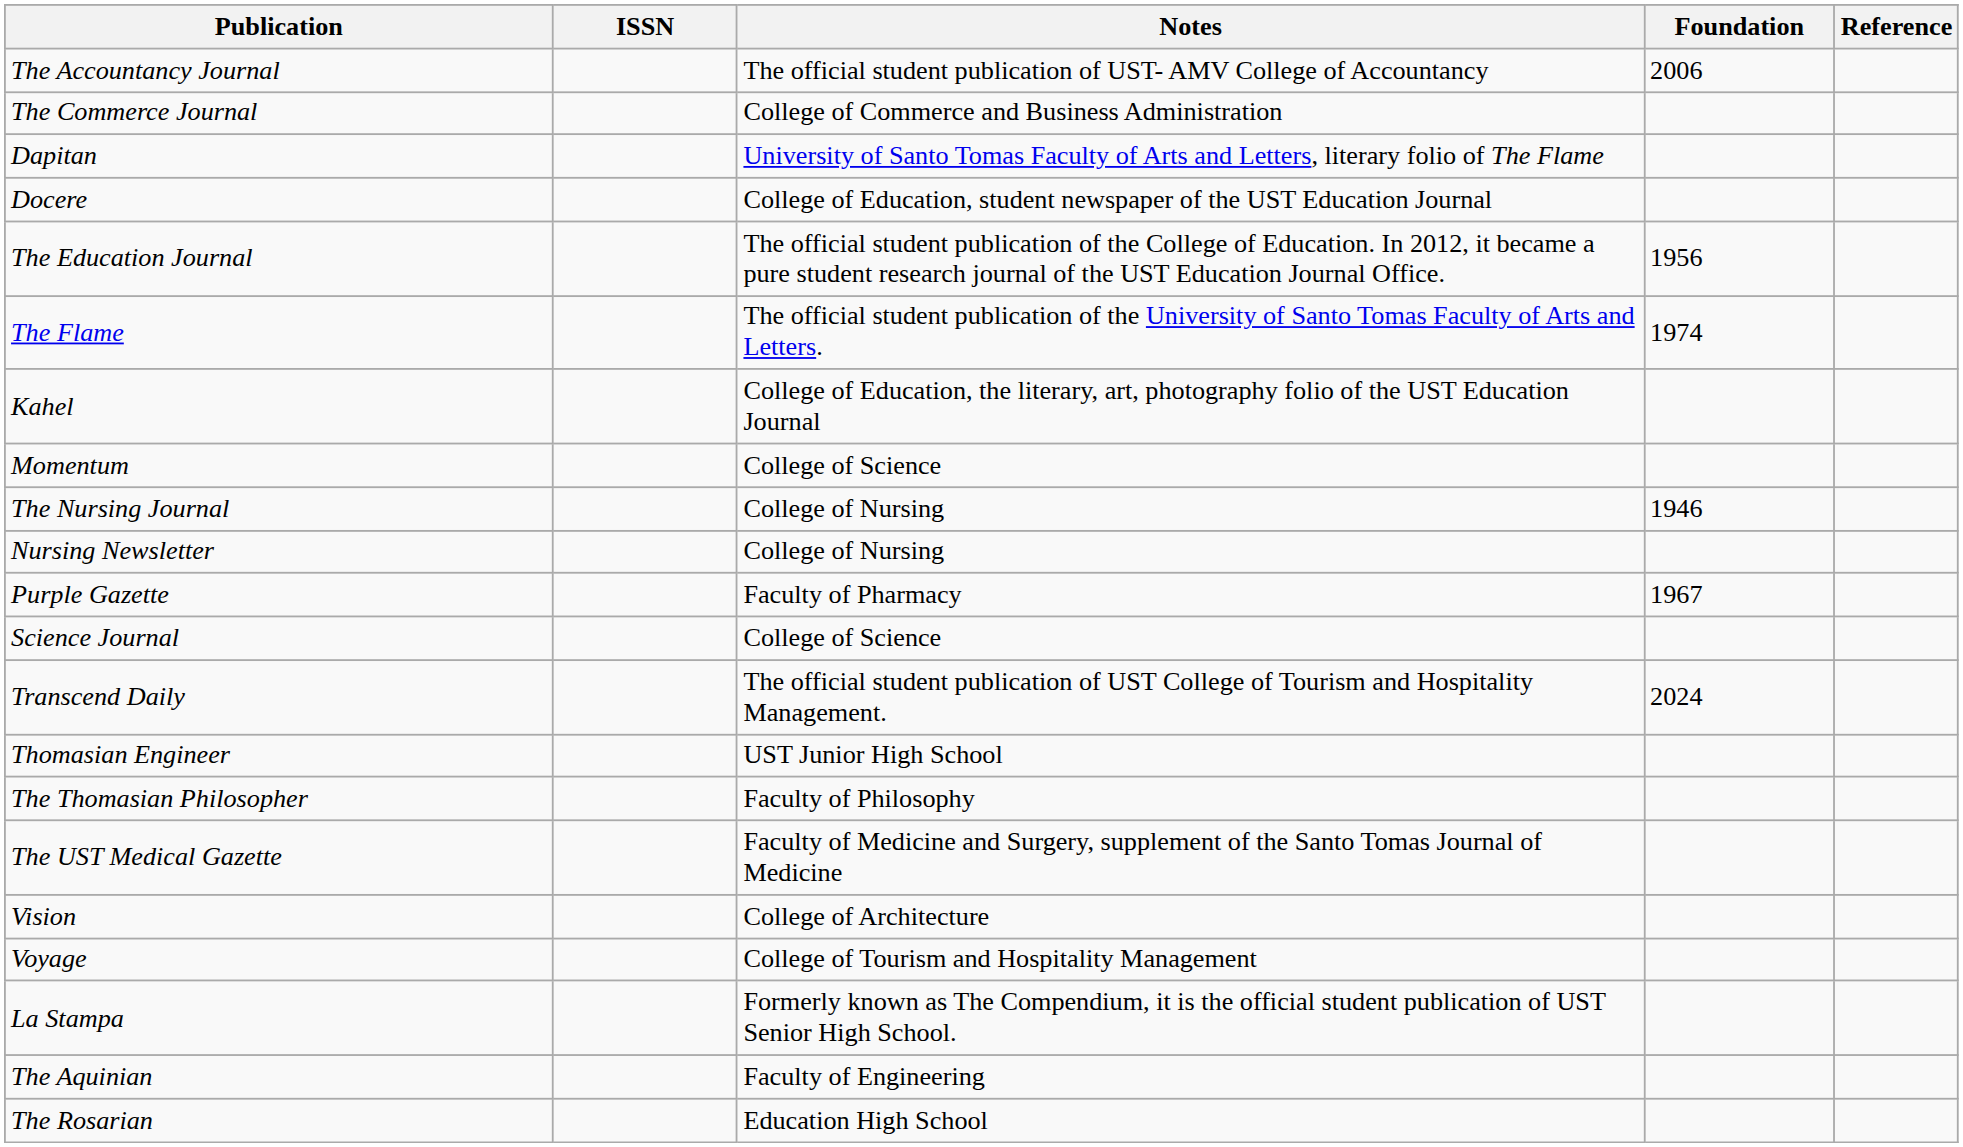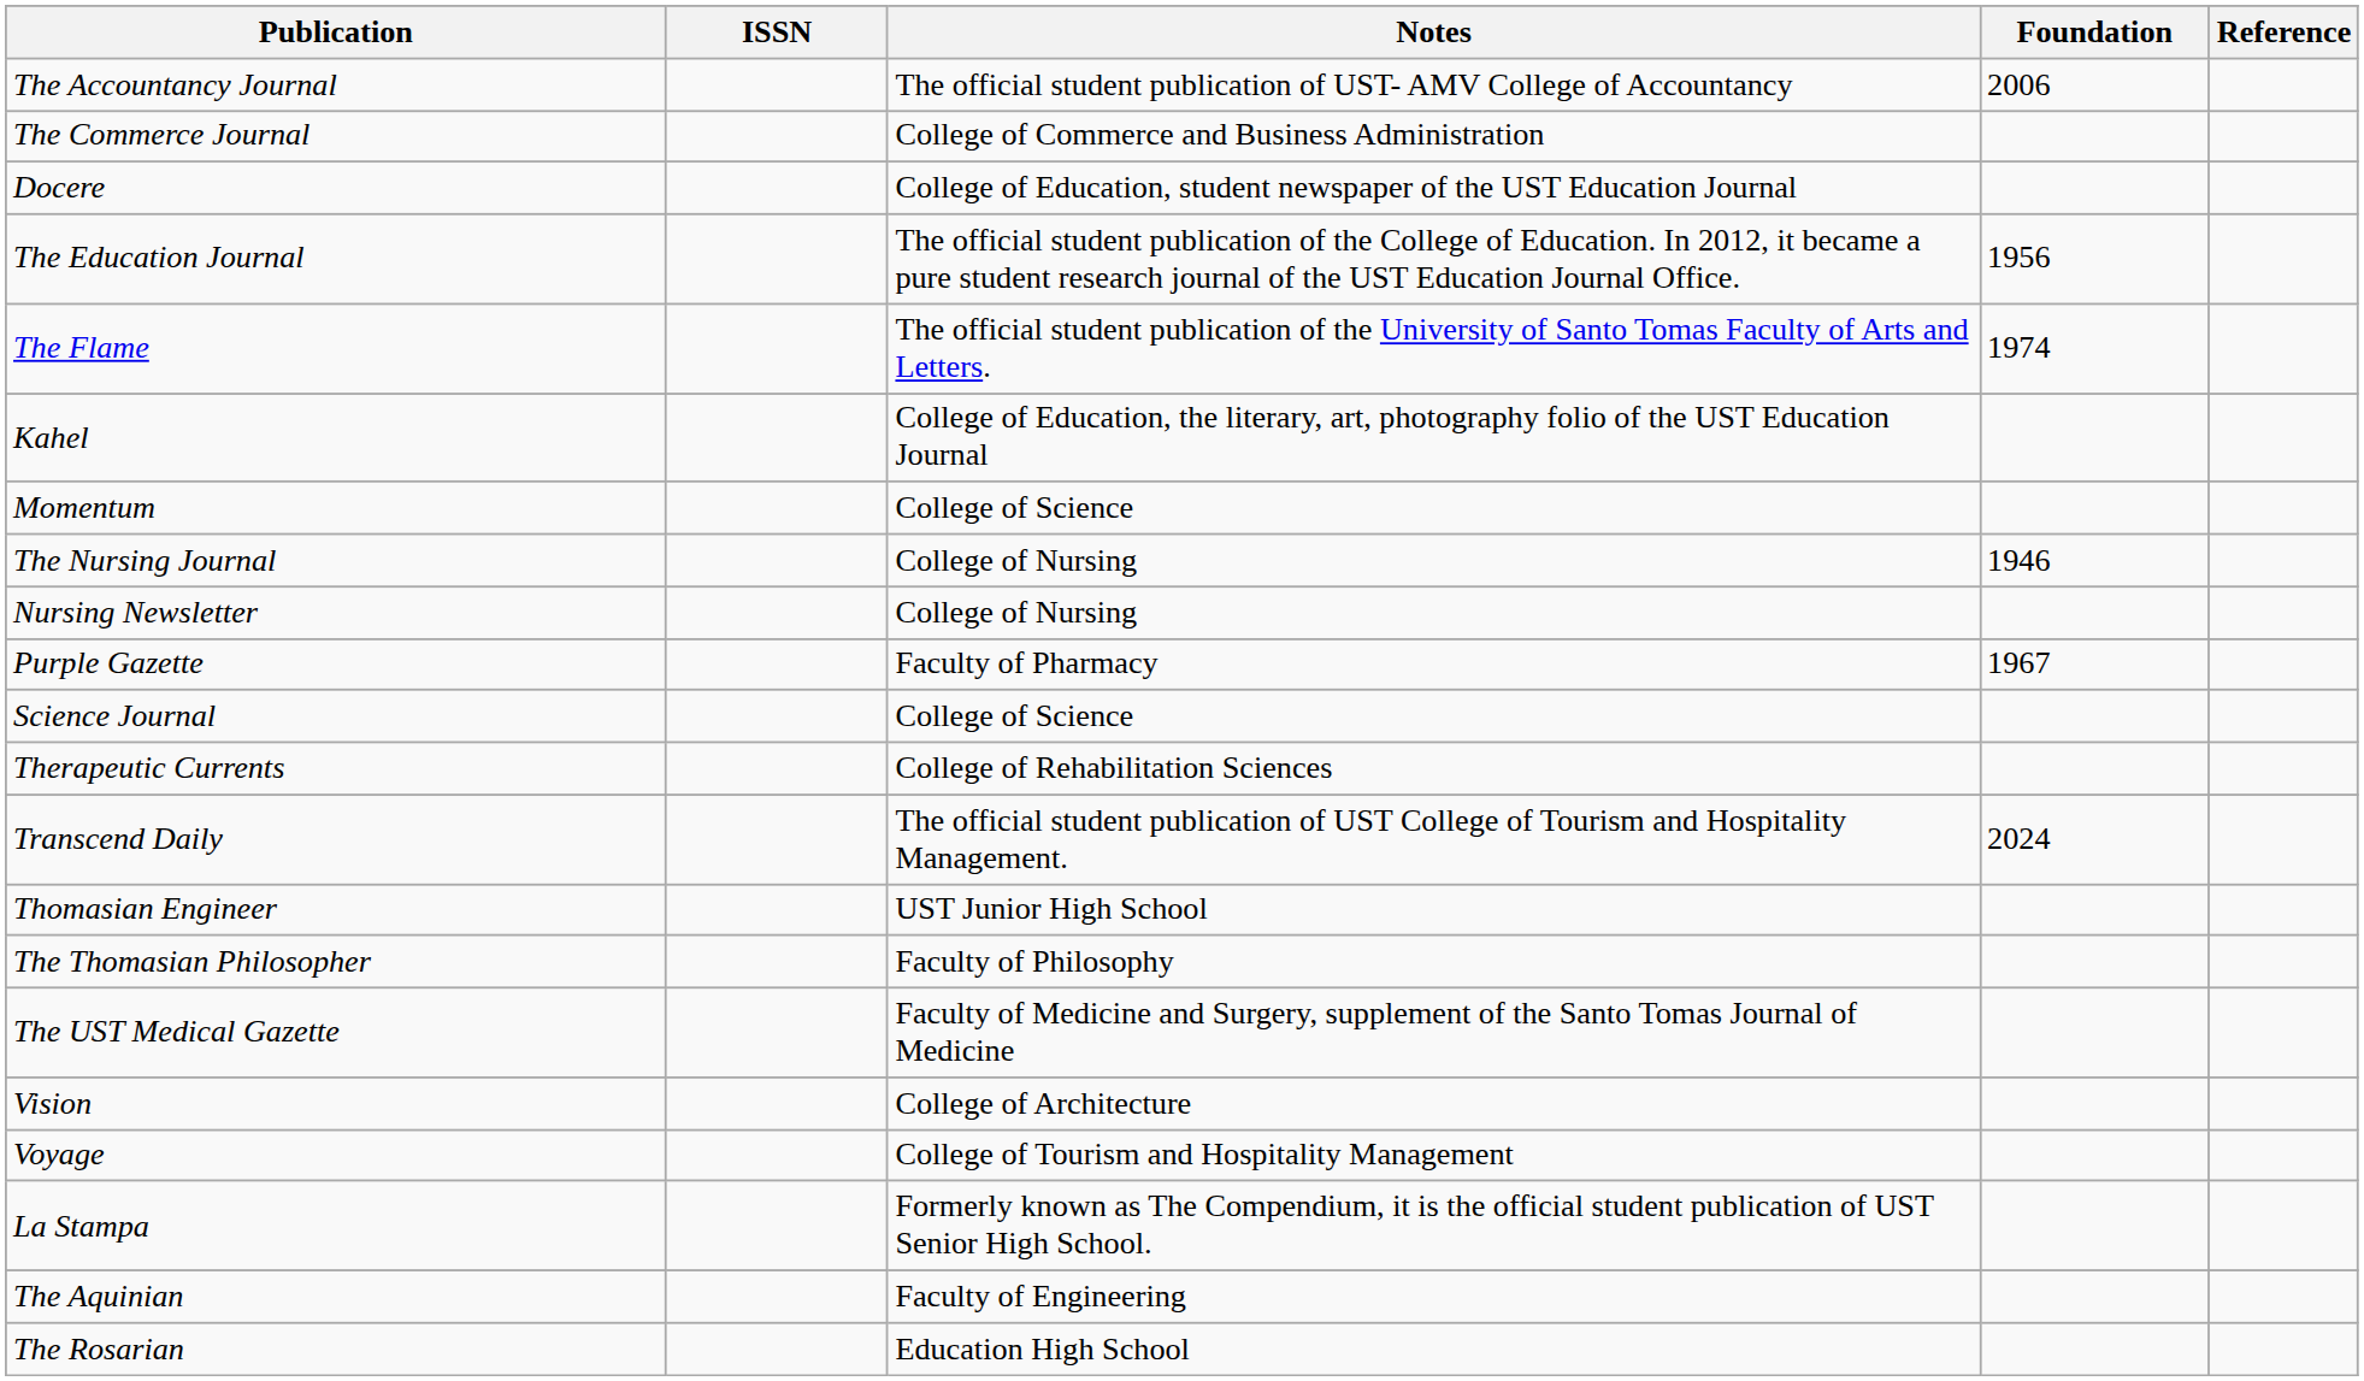- row: Dapitan | University of Santo Tomas Faculty of Arts and Letters, literary folio of The Flame
+ row: Therapeutic Currents | College of Rehabilitation Sciences
